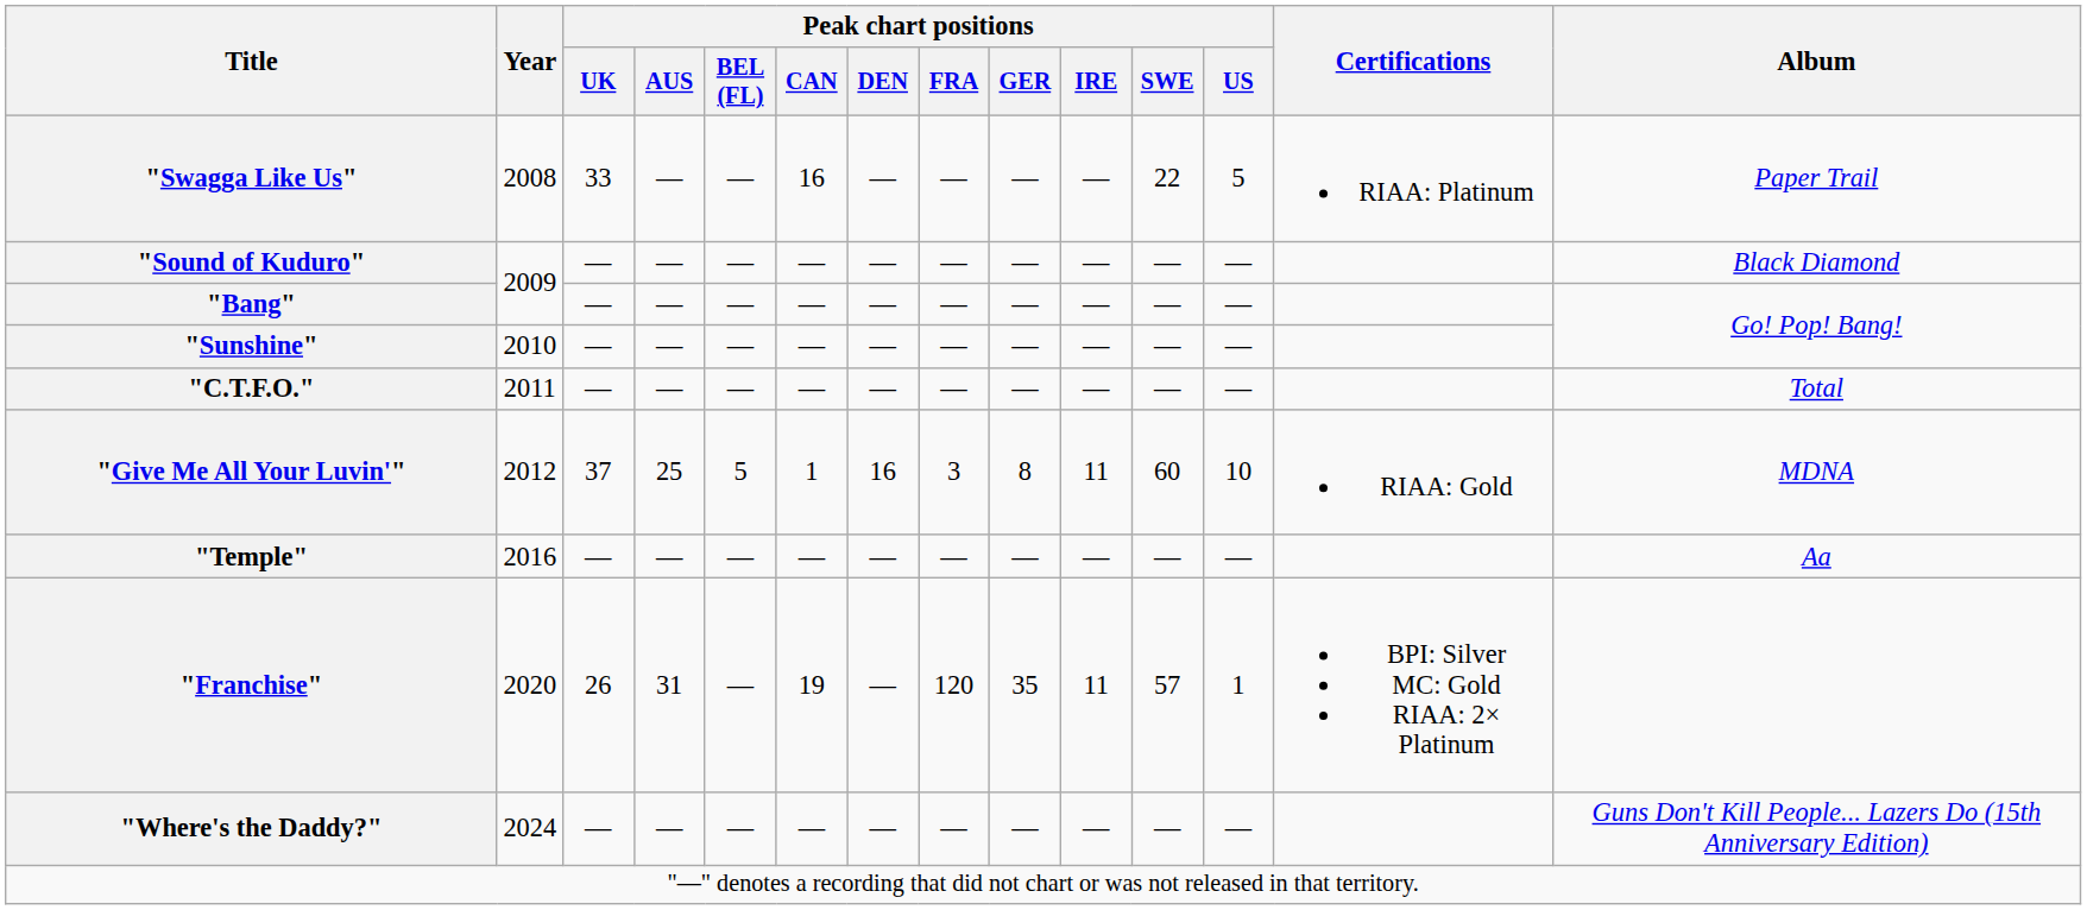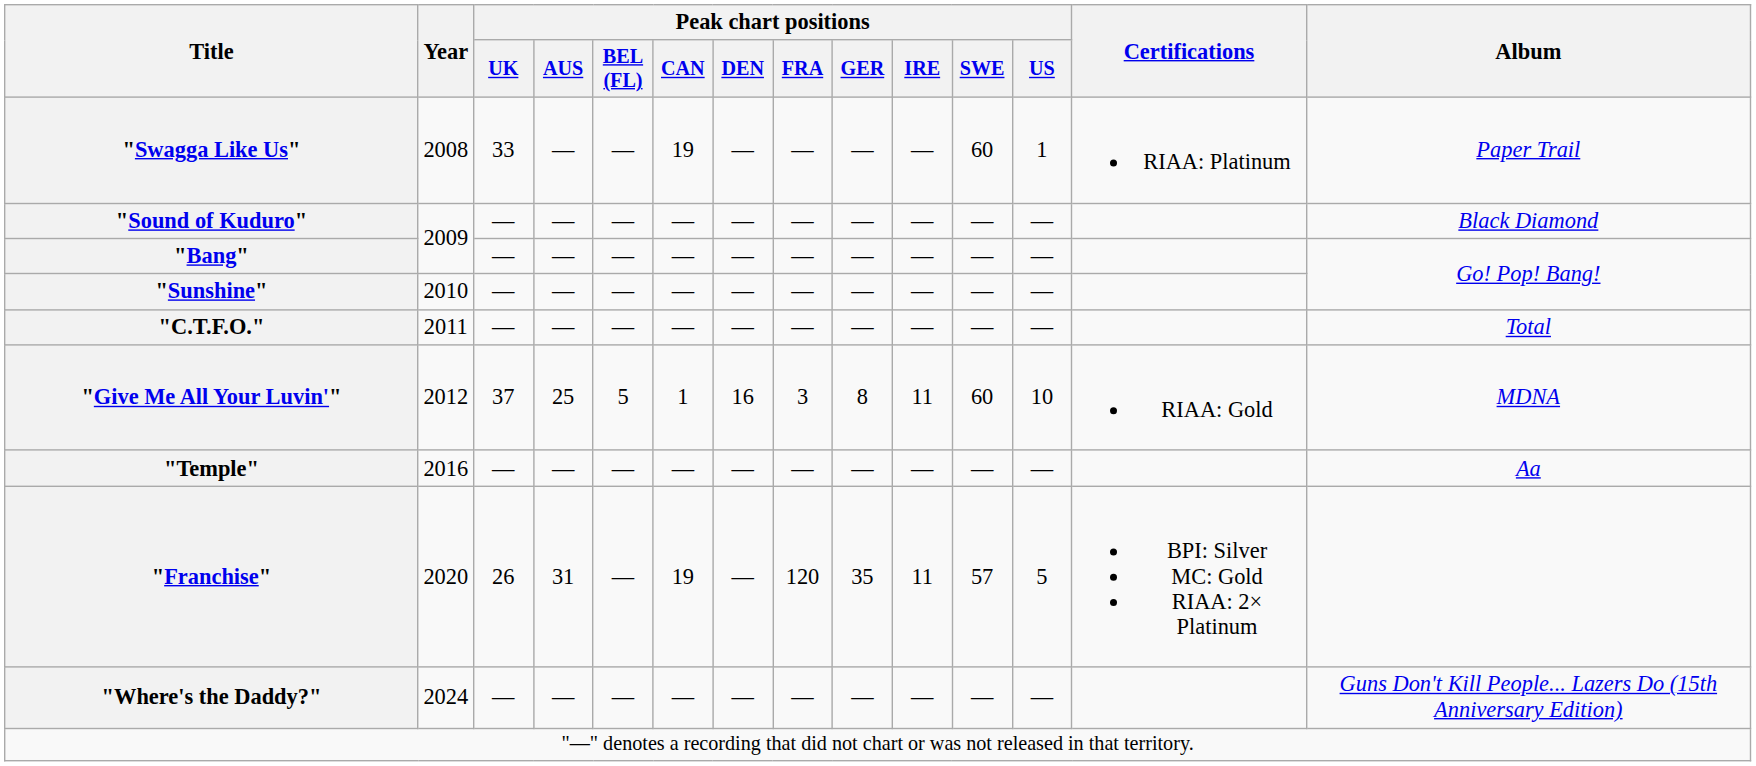"Swagga Like Us" | Peak chart positions / CAN: 16 -> 19
"Swagga Like Us" | Peak chart positions / SWE: 22 -> 60
"Swagga Like Us" | Peak chart positions / US: 5 -> 1
"Franchise" | Peak chart positions / US: 1 -> 5
